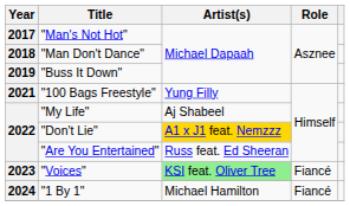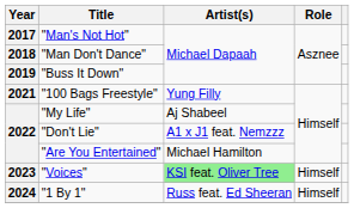"Don't Lie" | Artist(s): gold background -> no background
"Are You Entertained" | Artist(s): Russ feat. Ed Sheeran -> Michael Hamilton
"Voices" | Role: Fiancé -> Himself
"1 By 1" | Artist(s): Michael Hamilton -> Russ feat. Ed Sheeran
"1 By 1" | Role: Fiancé -> Himself
